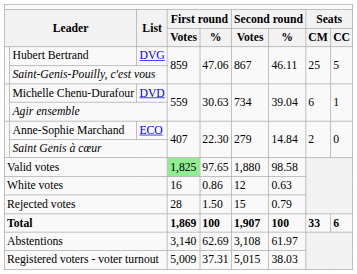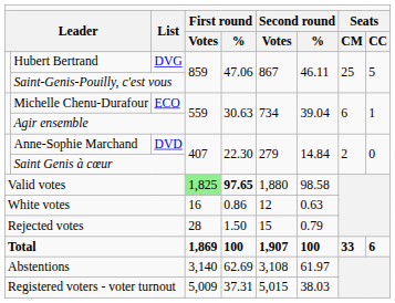Michelle Chenu-Durafour | column 3: DVD -> ECO
Anne-Sophie Marchand | column 3: ECO -> DVD
Valid votes | column 5: normal -> bold
